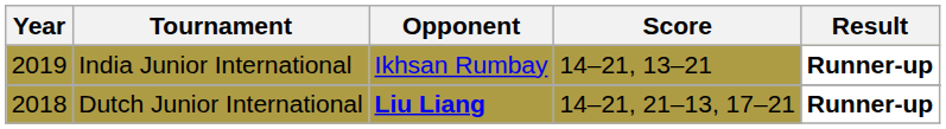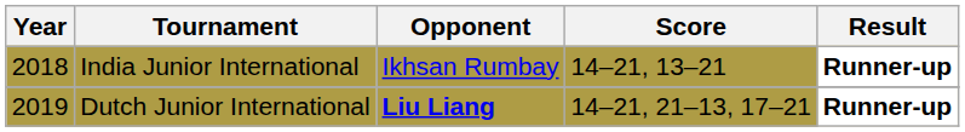India Junior International | Year: 2019 -> 2018
Dutch Junior International | Year: 2018 -> 2019
